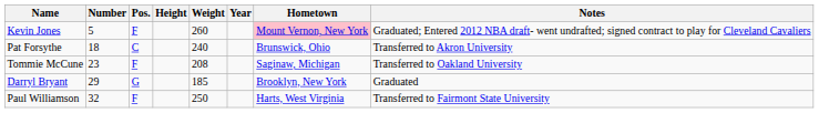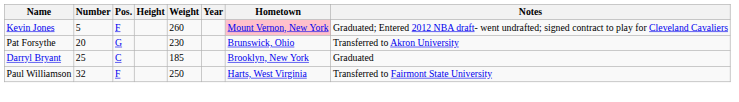Pat Forsythe | Number: 18 -> 20
Pat Forsythe | Pos.: C -> G
Pat Forsythe | Weight: 240 -> 230
- row: Tommie McCune | 23 | F | 208 | Saginaw, Michigan | Transferred to Oakland University
Darryl Bryant | Number: 29 -> 25
Darryl Bryant | Pos.: G -> C
